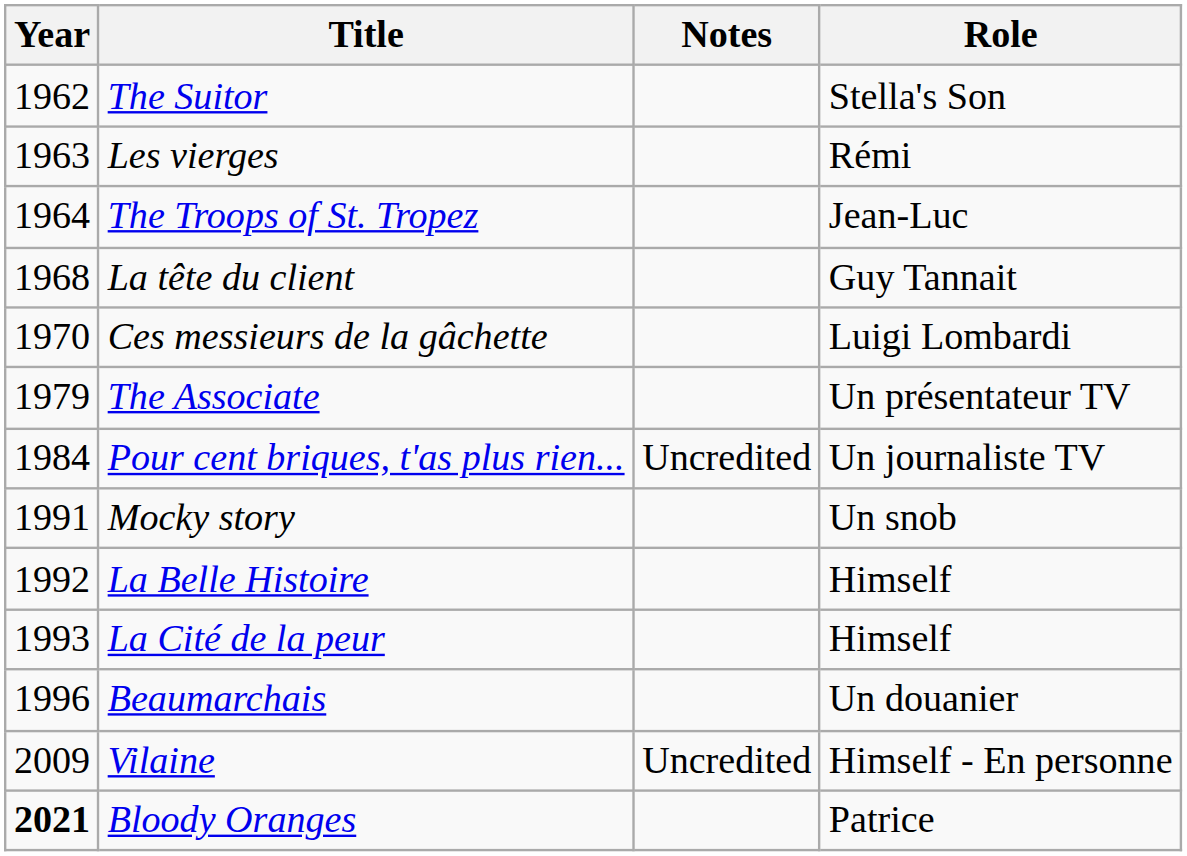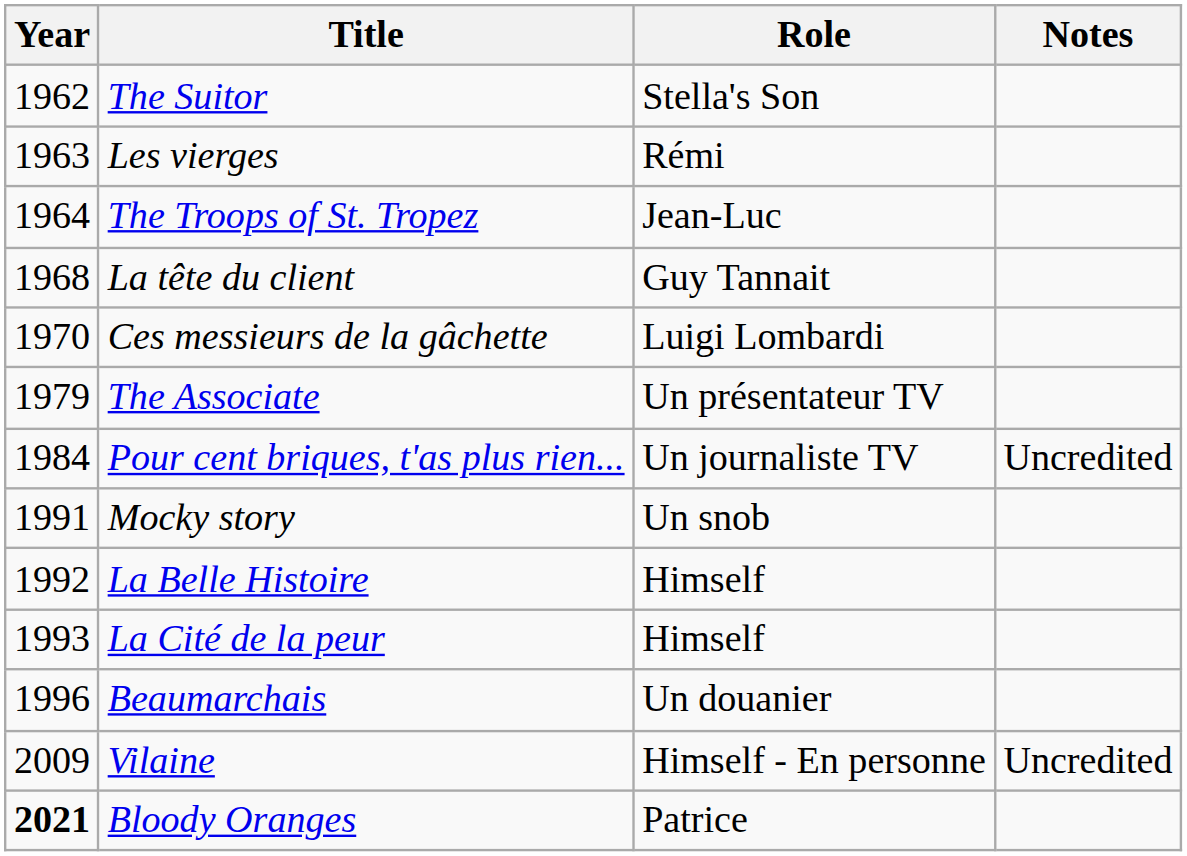columns swapped: Role <-> Notes
